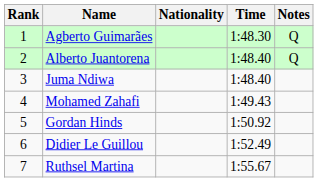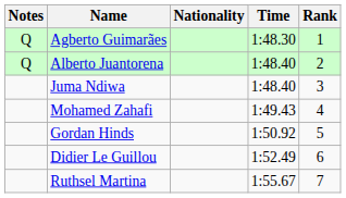columns swapped: Rank <-> Notes
